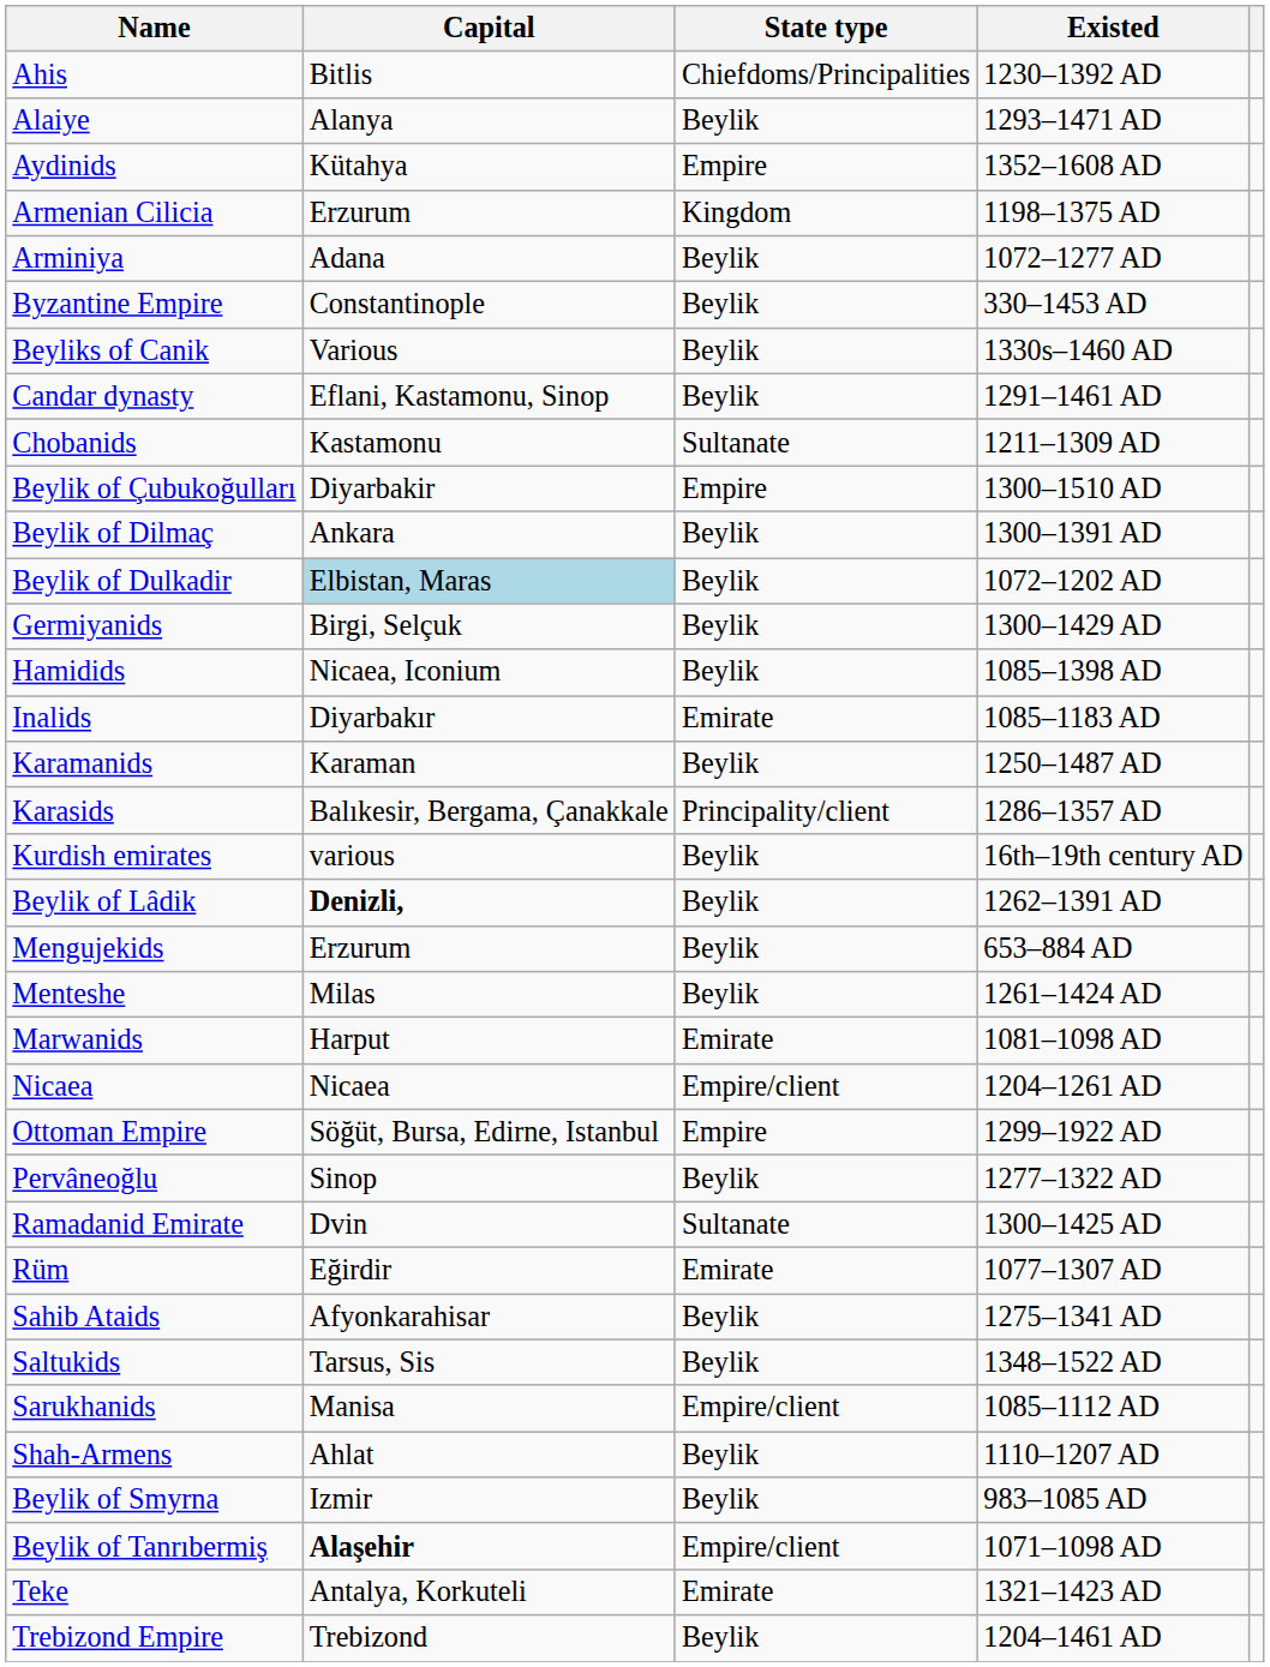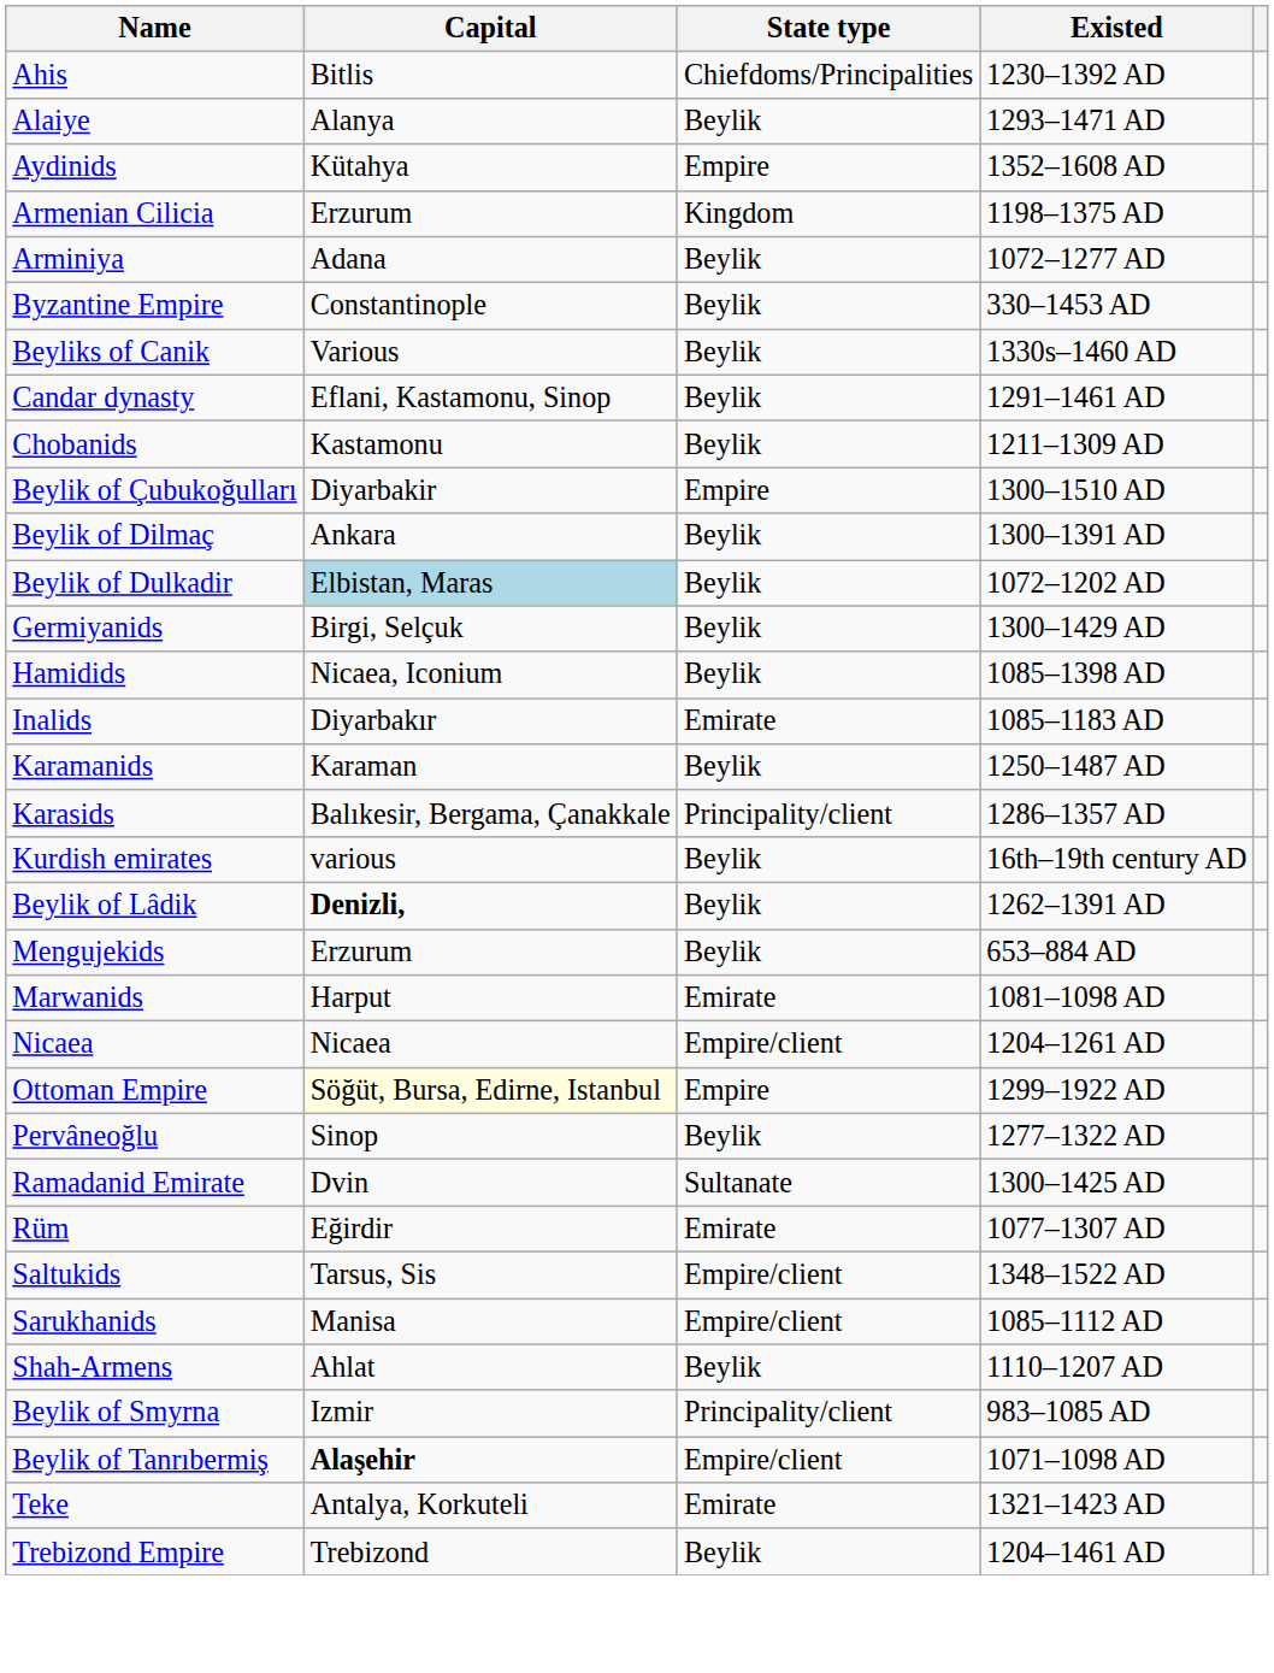Chobanids | State type: Sultanate -> Beylik
- row: Menteshe | Milas | Beylik | 1261–1424 AD
Ottoman Empire | Capital: no background -> lightyellow background
- row: Sahib Ataids | Afyonkarahisar | Beylik | 1275–1341 AD
Saltukids | State type: Beylik -> Empire/client
Beylik of Smyrna | State type: Beylik -> Principality/client
